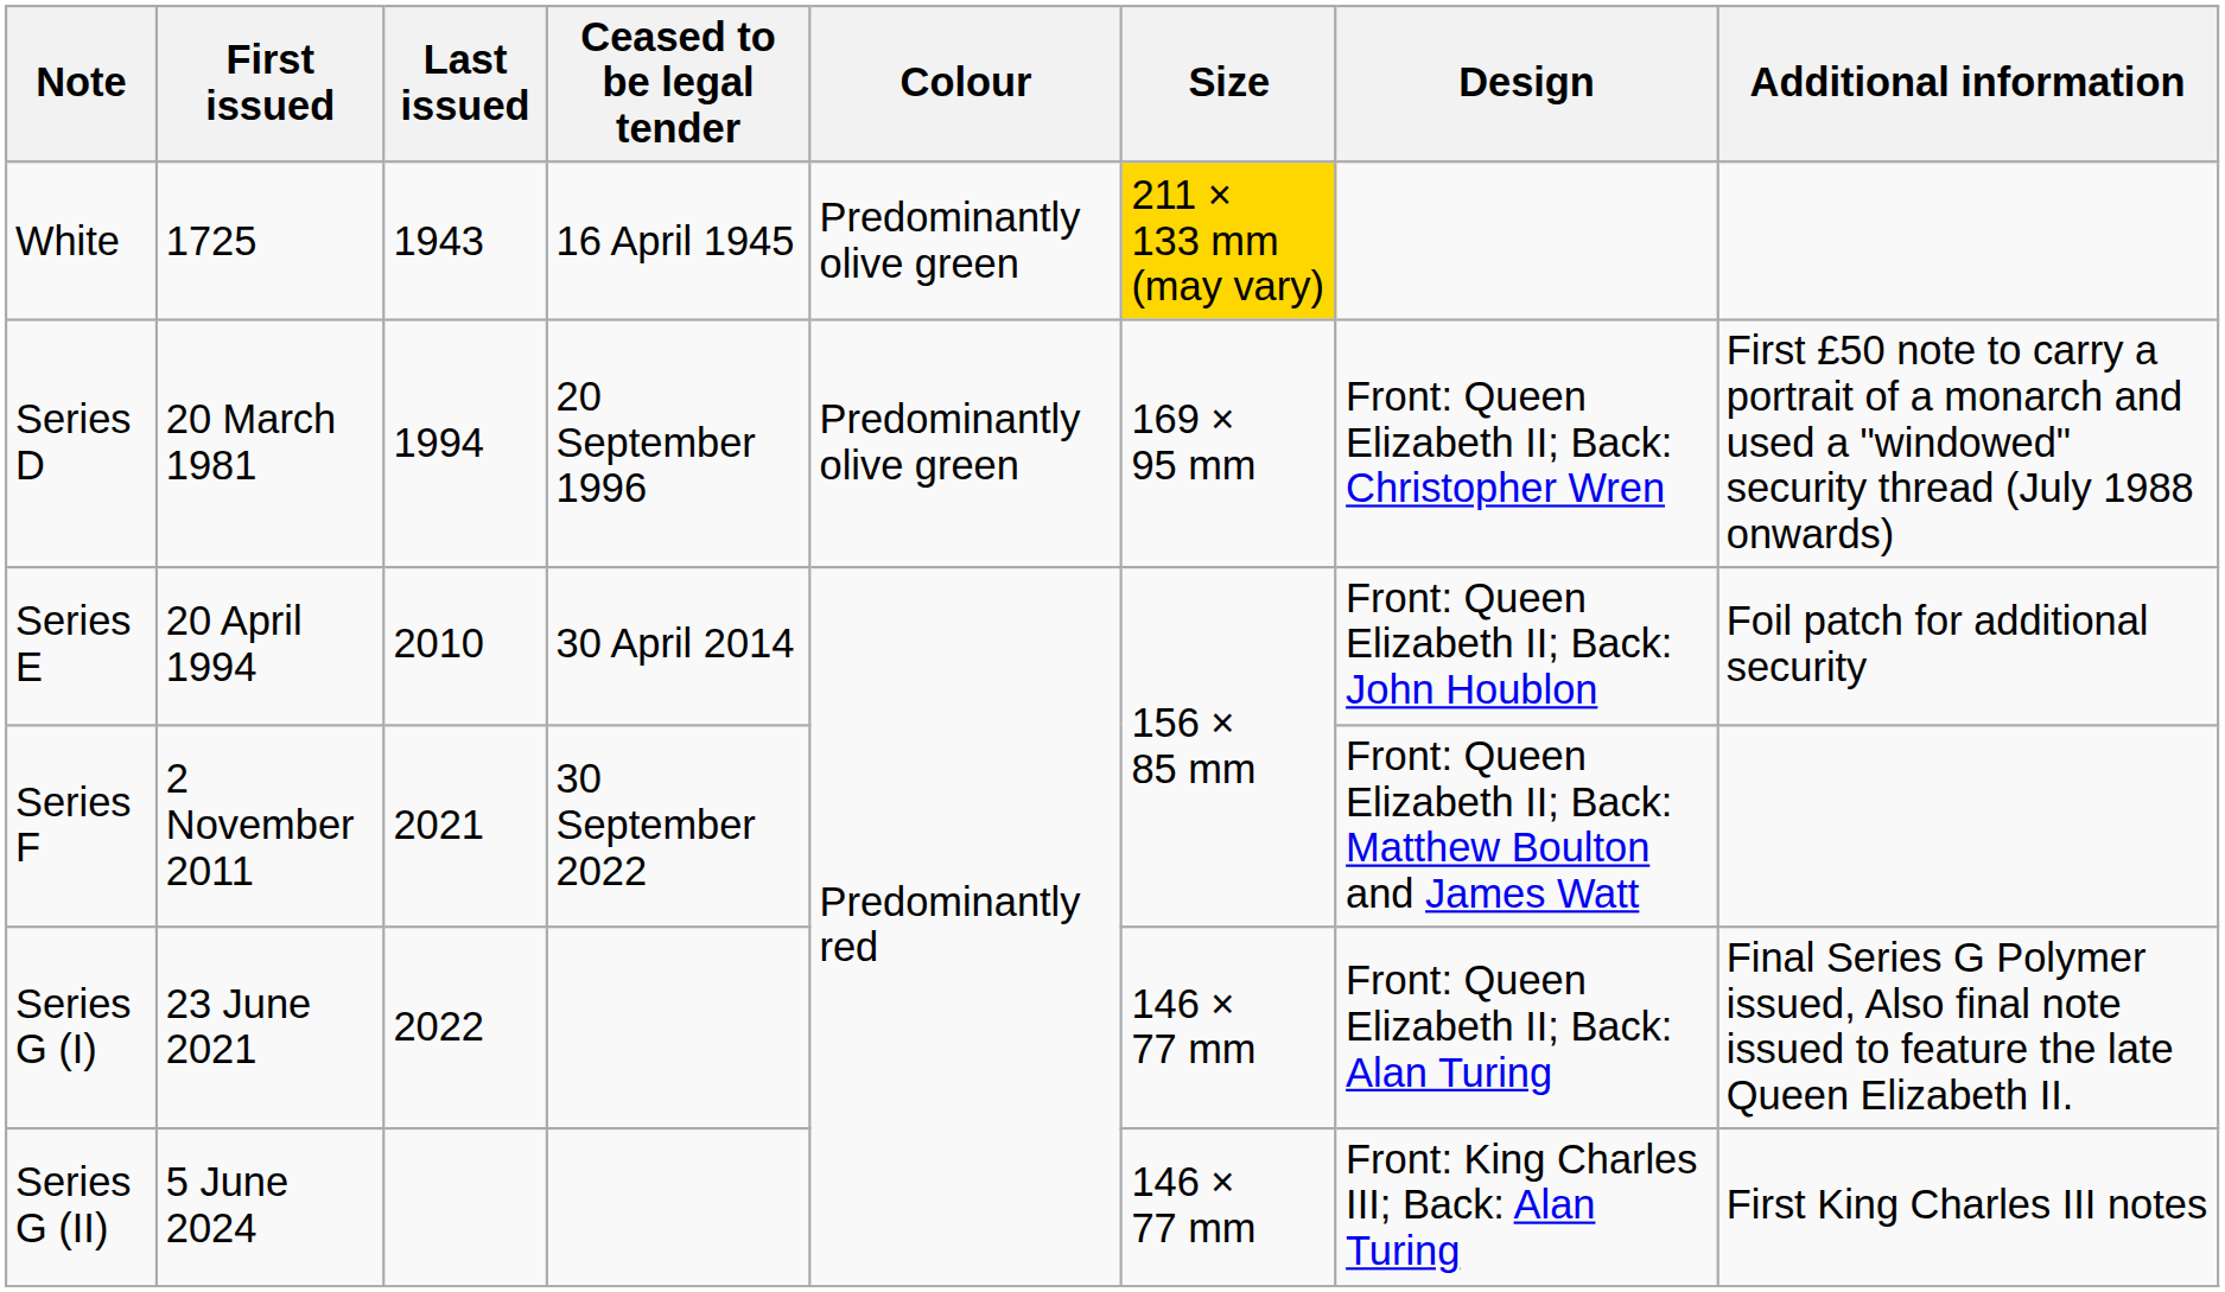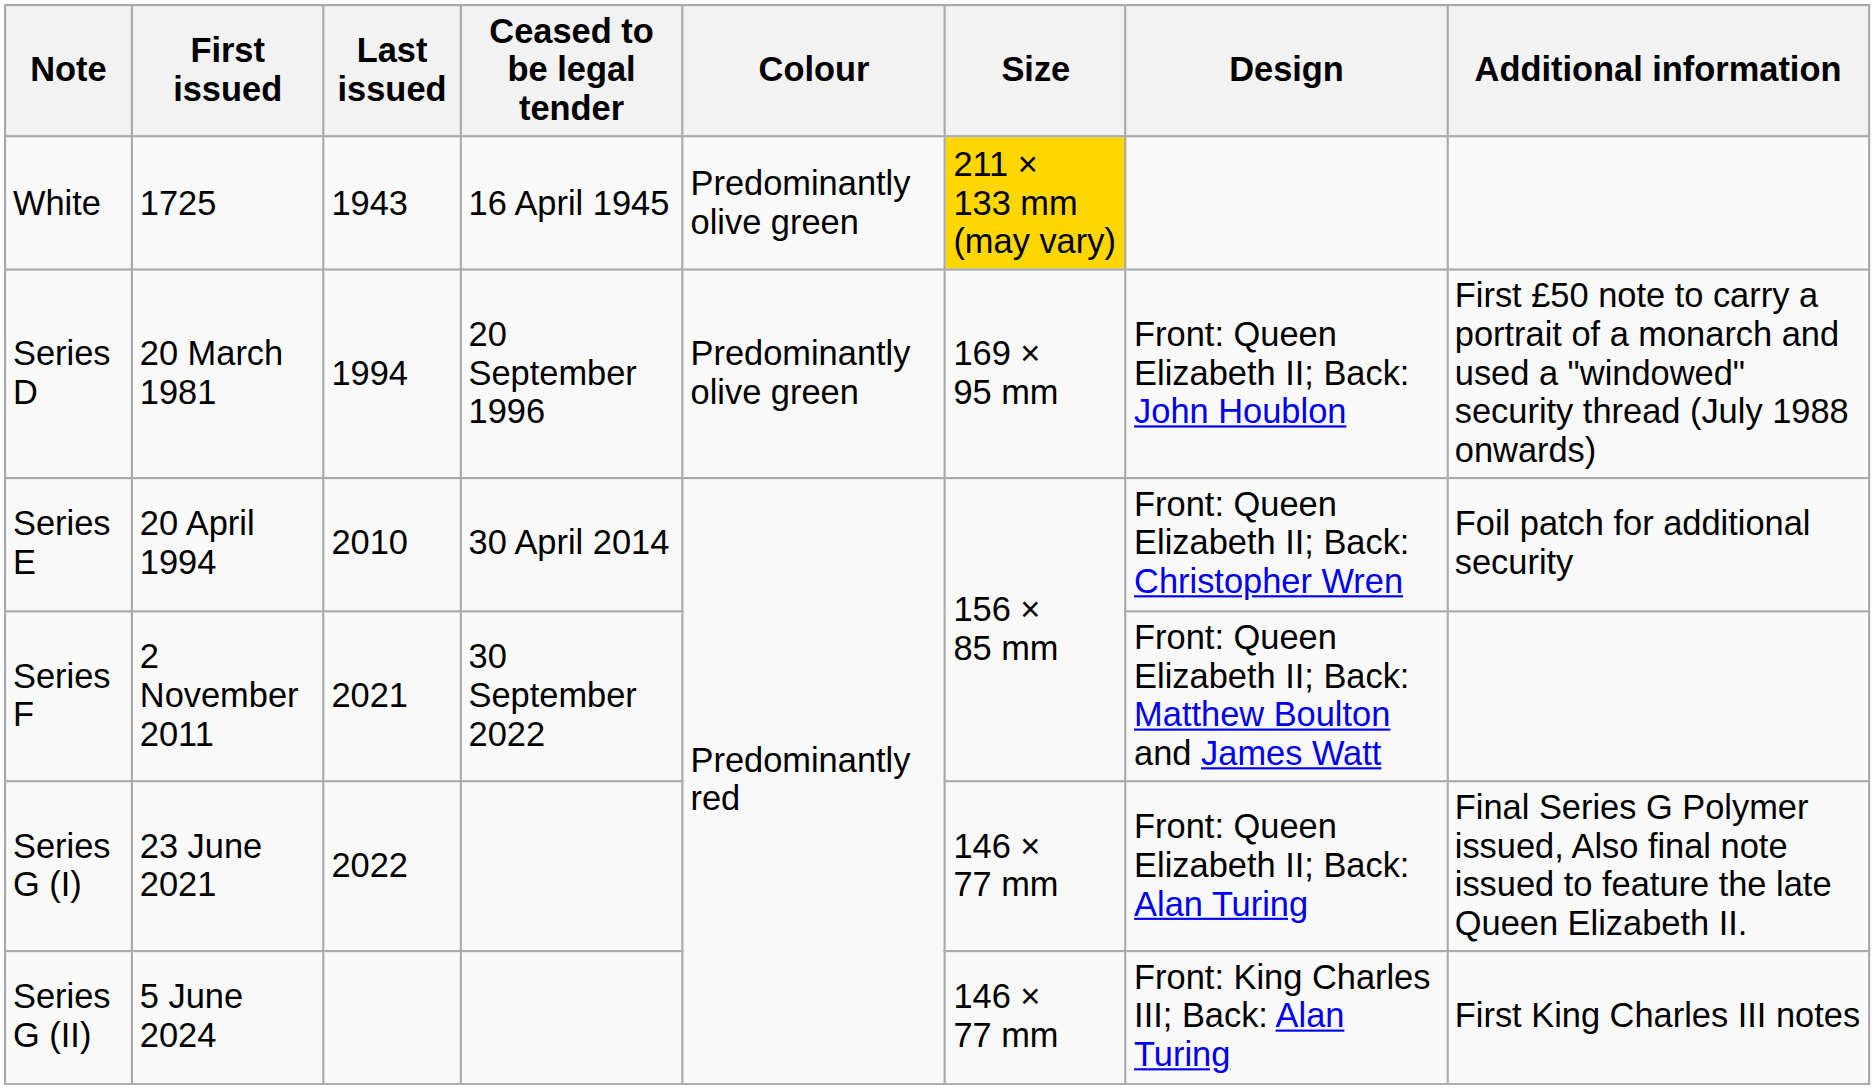Series D | Design: Front: Queen Elizabeth II; Back: Christopher Wren -> Front: Queen Elizabeth II; Back: John Houblon
Series E | Design: Front: Queen Elizabeth II; Back: John Houblon -> Front: Queen Elizabeth II; Back: Christopher Wren
